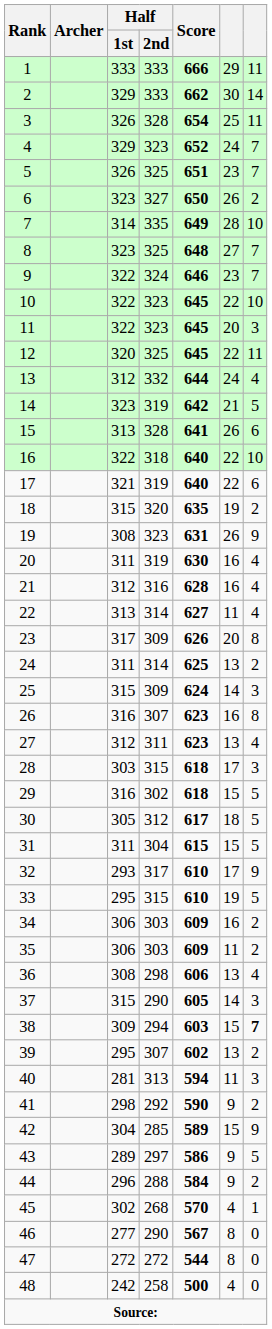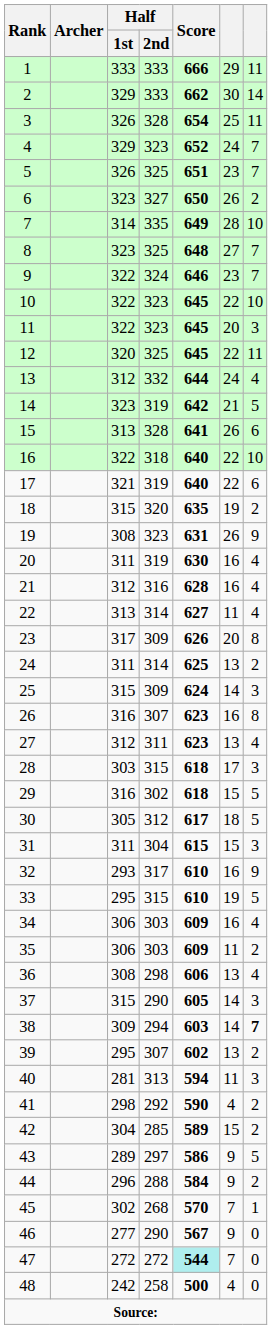31 | column 7: 5 -> 3
32 | column 6: 17 -> 16
34 | column 7: 2 -> 4
38 | column 6: 15 -> 14
41 | column 6: 9 -> 4
42 | column 7: 9 -> 2
45 | column 6: 4 -> 7
46 | column 6: 8 -> 9
47 | Score: no background -> paleturquoise background
47 | column 6: 8 -> 7
